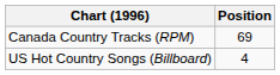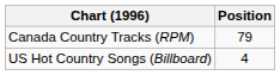Canada Country Tracks (RPM) | Position: 69 -> 79
